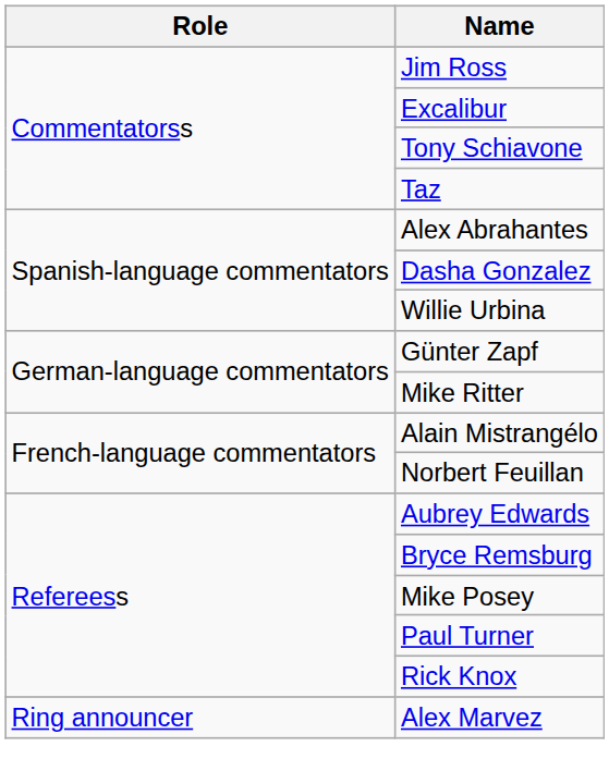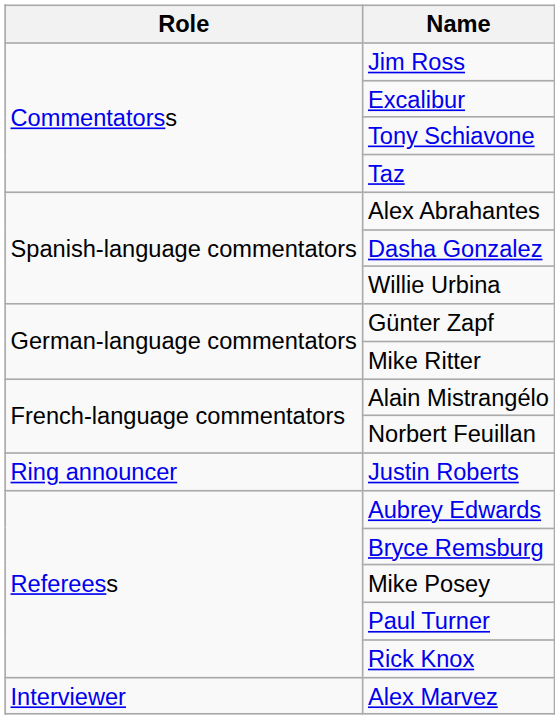+ row: Ring announcer | Justin Roberts
Alex Marvez | Role: Ring announcer -> Interviewer
